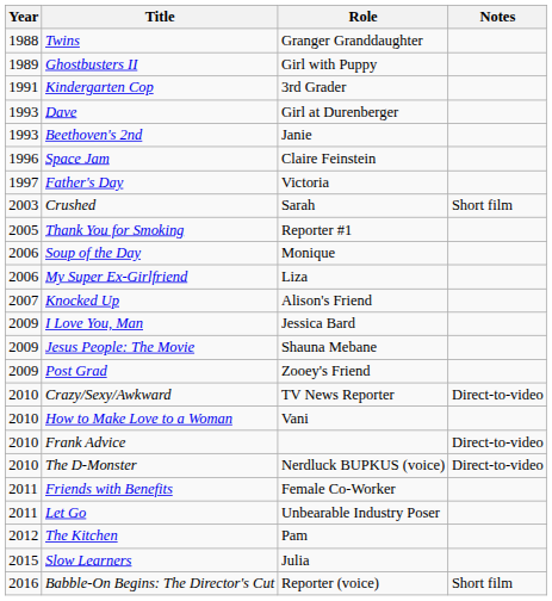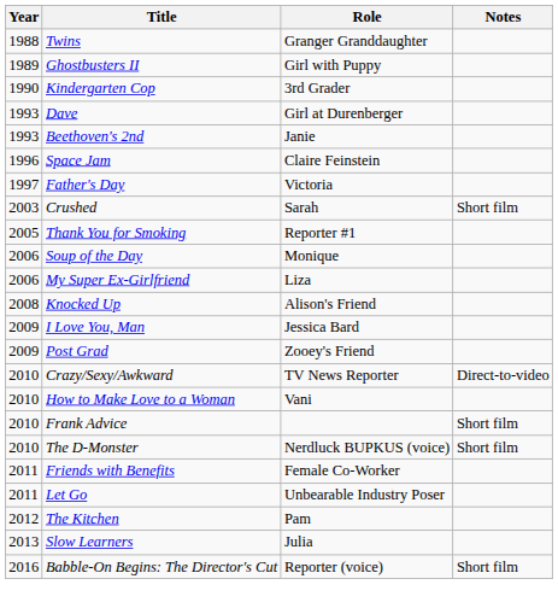Kindergarten Cop | Year: 1991 -> 1990
Knocked Up | Year: 2007 -> 2008
- row: 2009 | Jesus People: The Movie | Shauna Mebane
Frank Advice | Notes: Direct-to-video -> Short film
The D-Monster | Notes: Direct-to-video -> Short film
Slow Learners | Year: 2015 -> 2013
